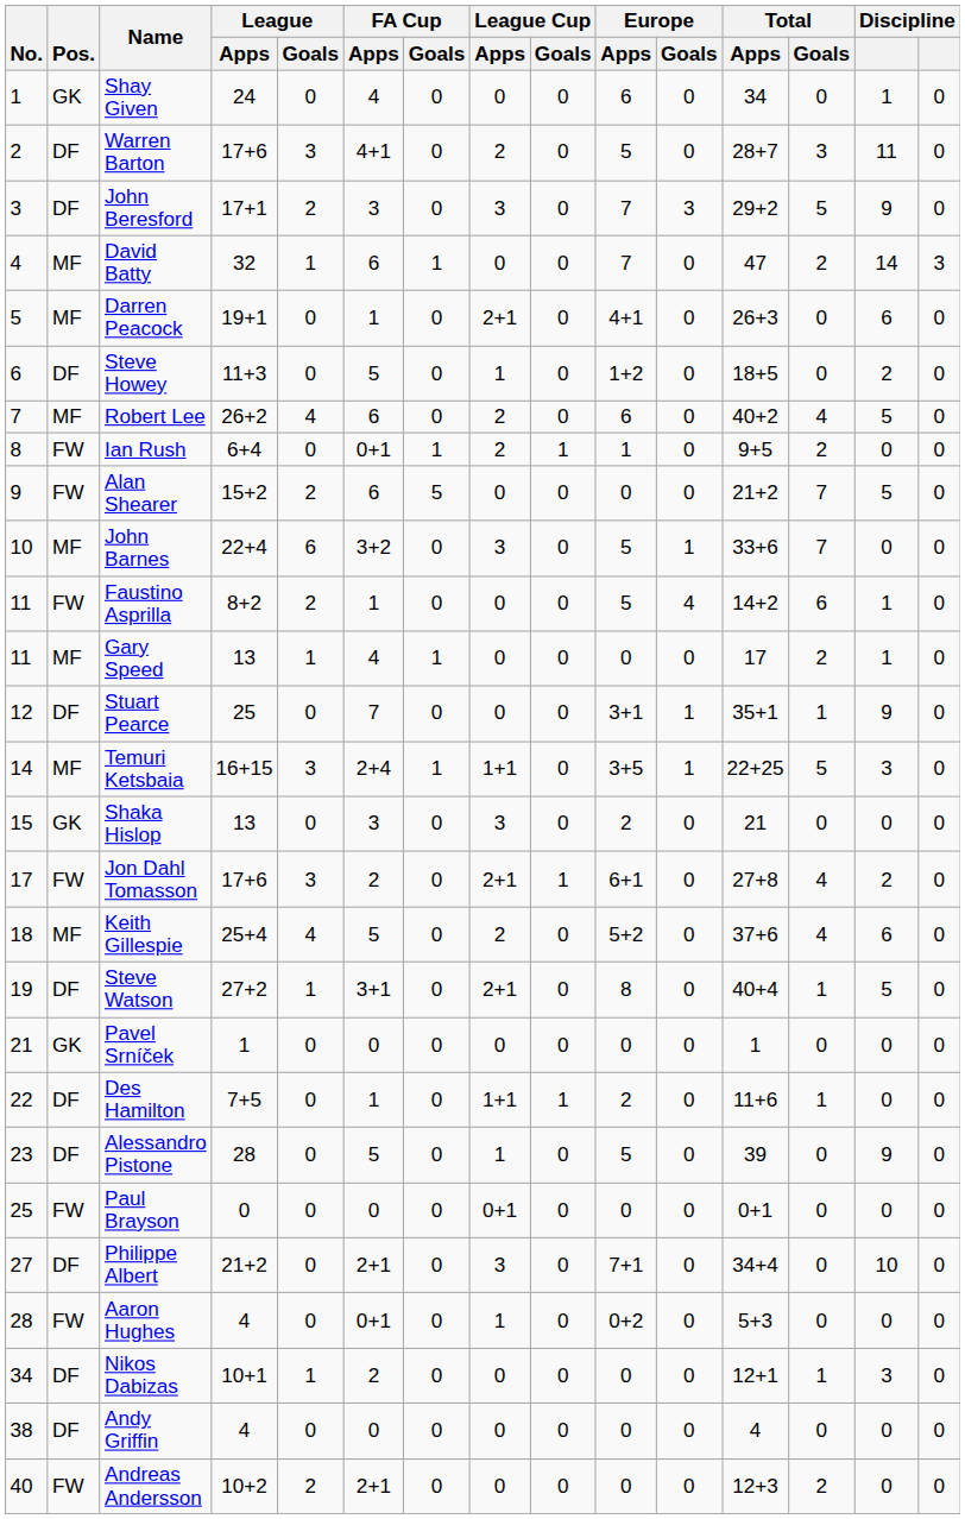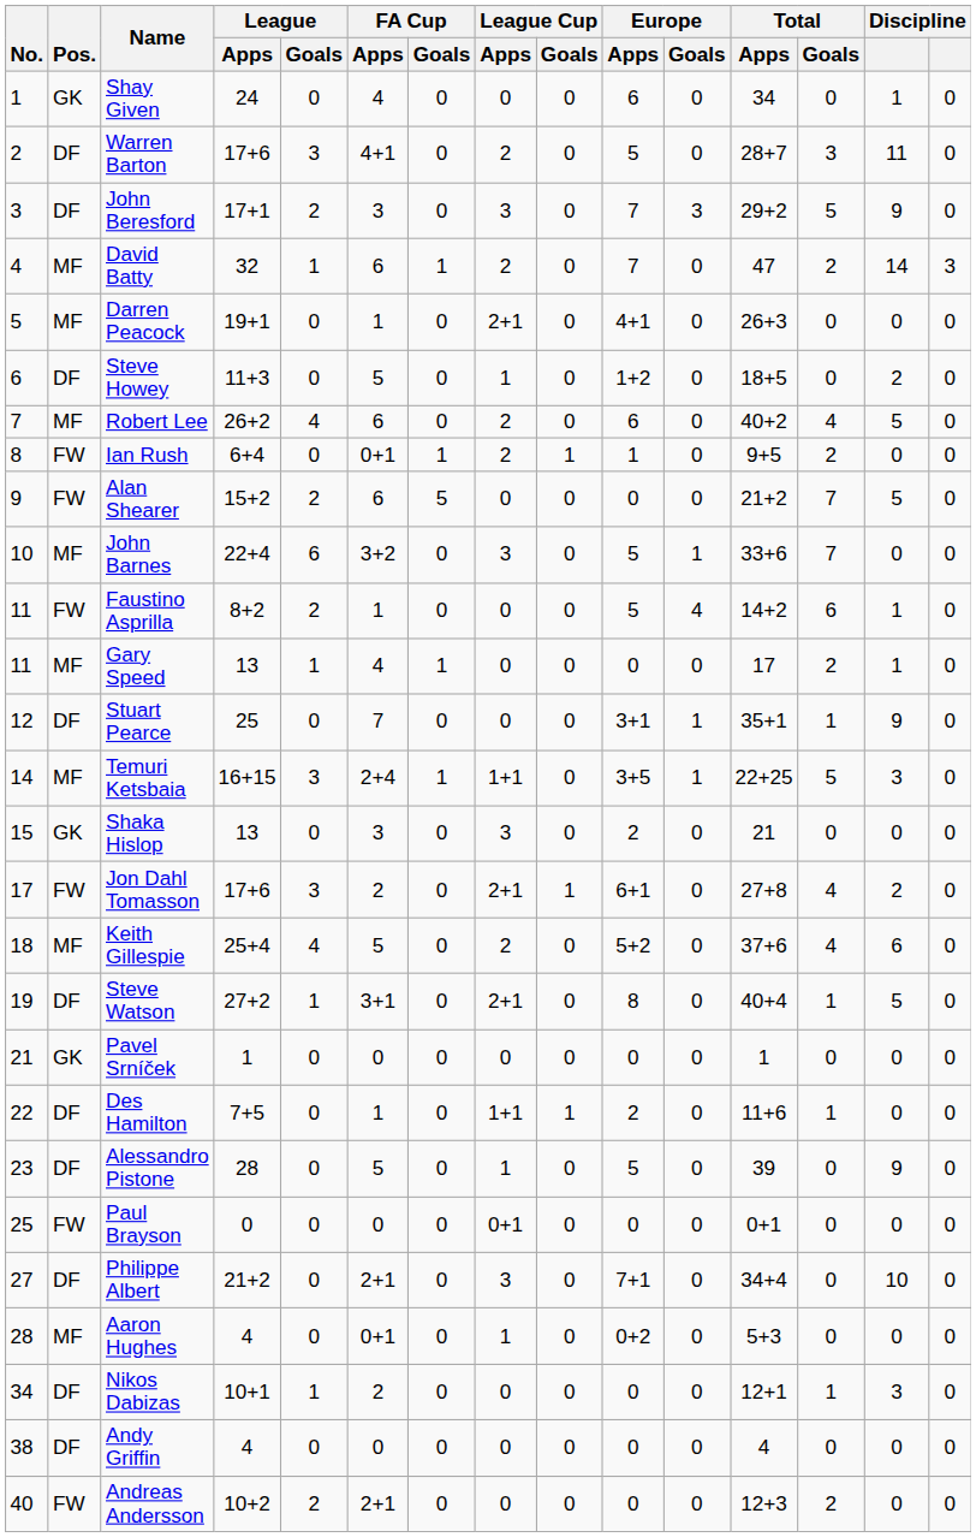David Batty | League Cup / Apps: 0 -> 2
Darren Peacock | column 14: 6 -> 0
Aaron Hughes | Pos.: FW -> MF
